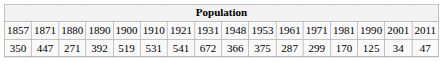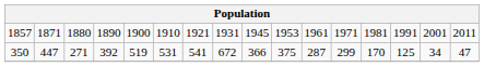1857 | column 9: 1948 -> 1945
1857 | column 14: 1990 -> 1991
